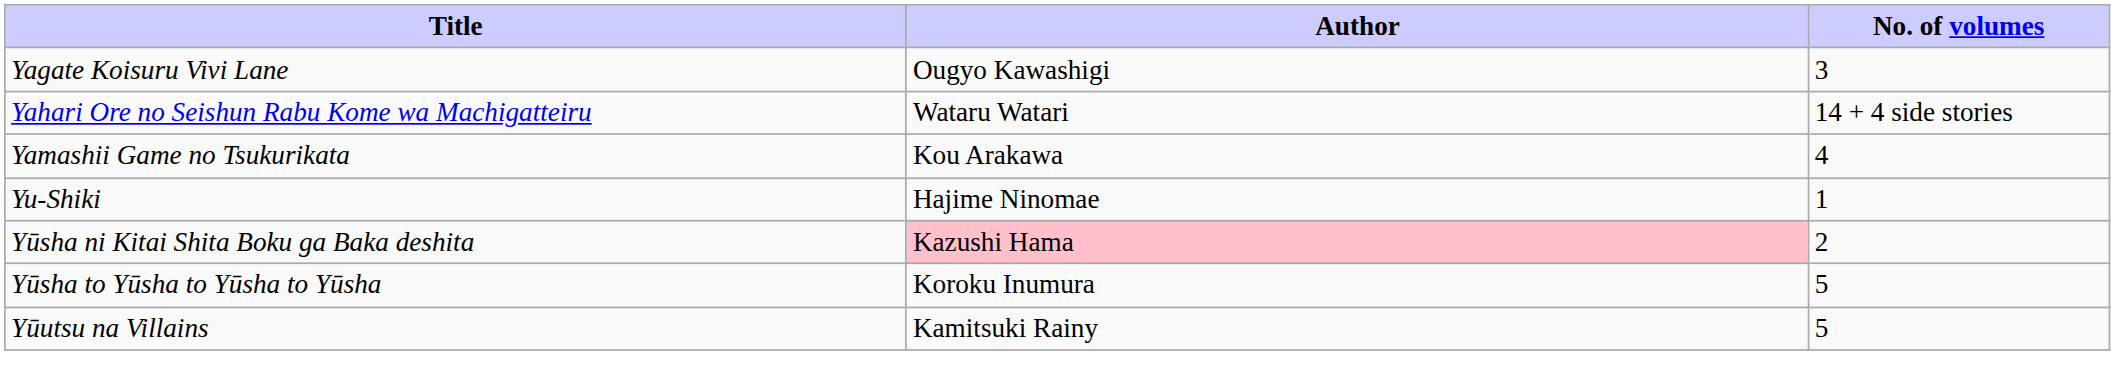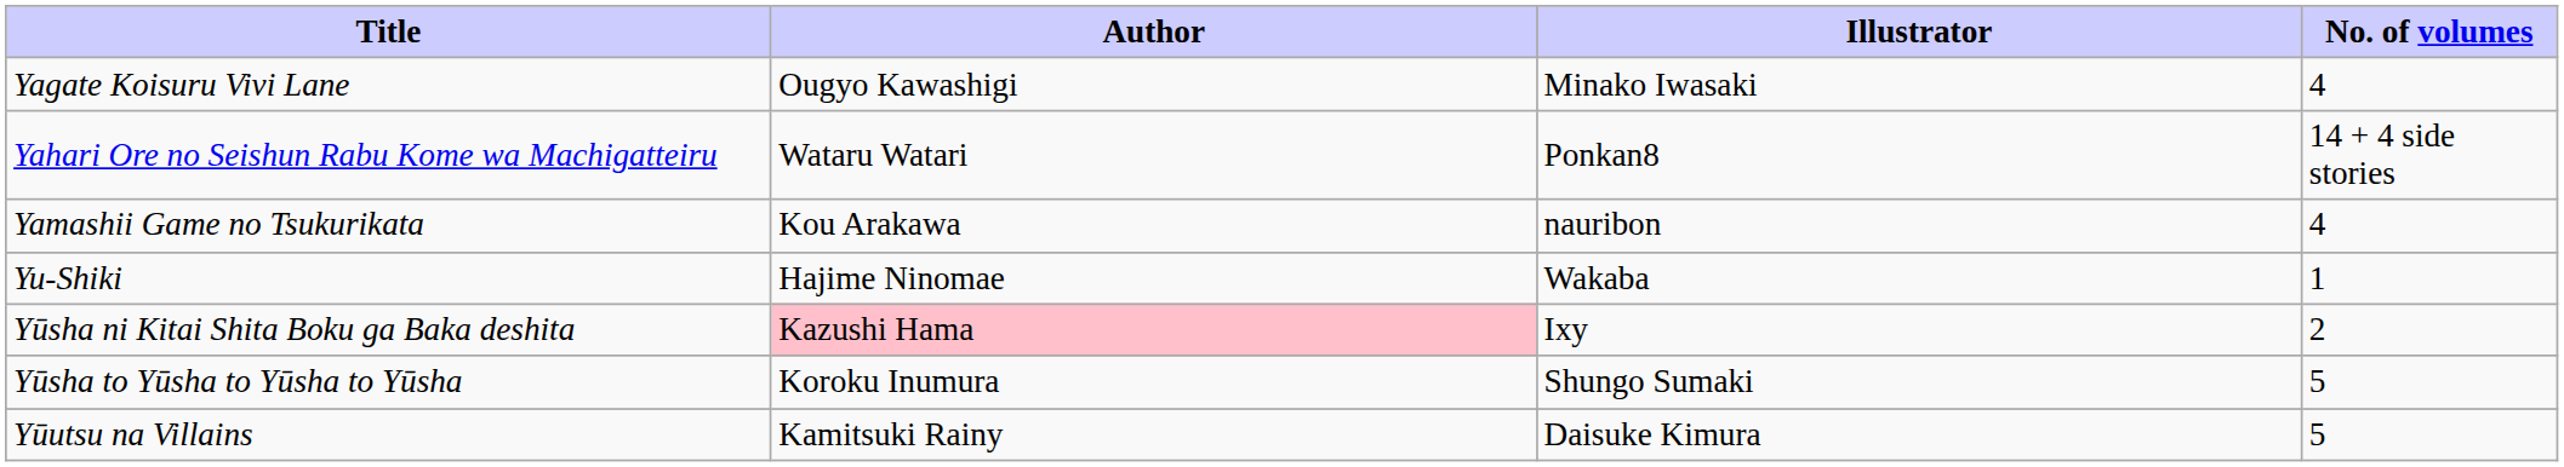+ column: Illustrator | Minako Iwasaki | Ponkan8 | nauribon | Wakaba | Ixy | Shungo Sumaki | Daisuke Kimura
Yagate Koisuru Vivi Lane | No. of volumes: 3 -> 4
